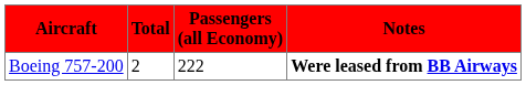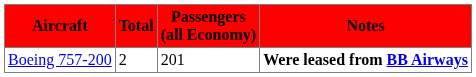Boeing 757-200 | Passengers (all Economy): 222 -> 201
